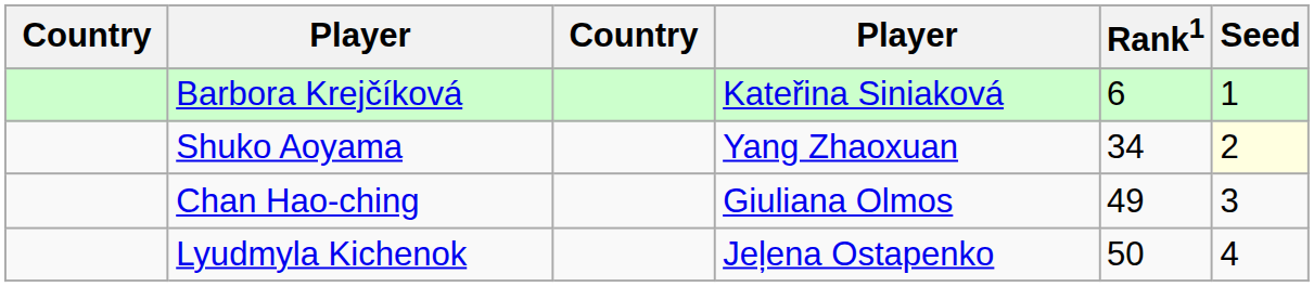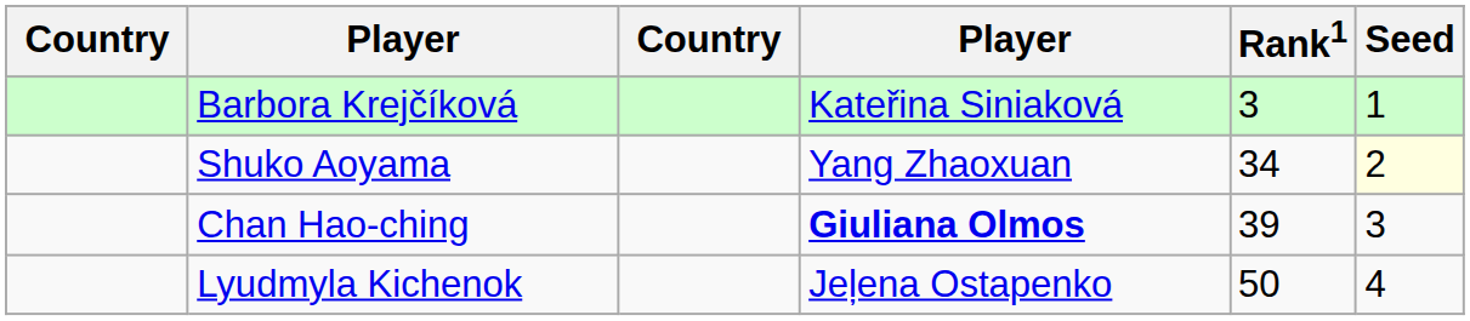Barbora Krejčíková | Rank1: 6 -> 3
Chan Hao-ching | column 4: normal -> bold
Chan Hao-ching | Rank1: 49 -> 39
